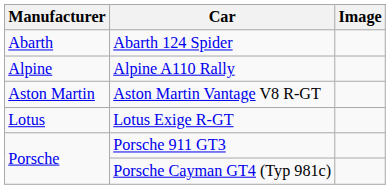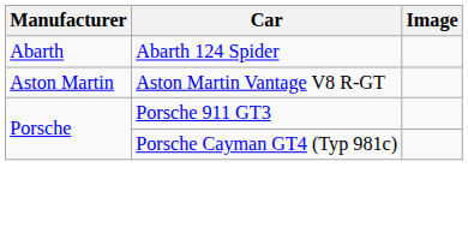- row: Alpine | Alpine A110 Rally
- row: Lotus | Lotus Exige R-GT
